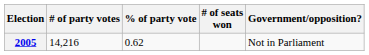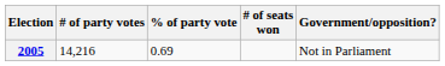2005 | % of party vote: 0.62 -> 0.69
